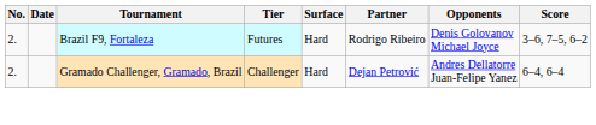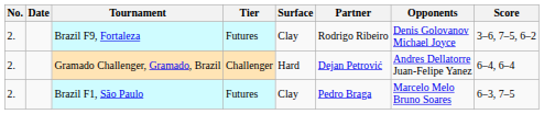Brazil F9, Fortaleza | Surface: Hard -> Clay
+ row: 2. | Brazil F1, São Paulo | Futures | Clay | Pedro Braga | Marcelo Melo Bruno Soares | 6–3, 7–5
